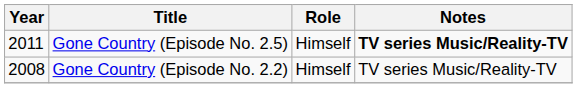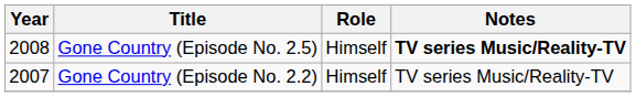Gone Country (Episode No. 2.5) | Year: 2011 -> 2008
Gone Country (Episode No. 2.2) | Year: 2008 -> 2007
